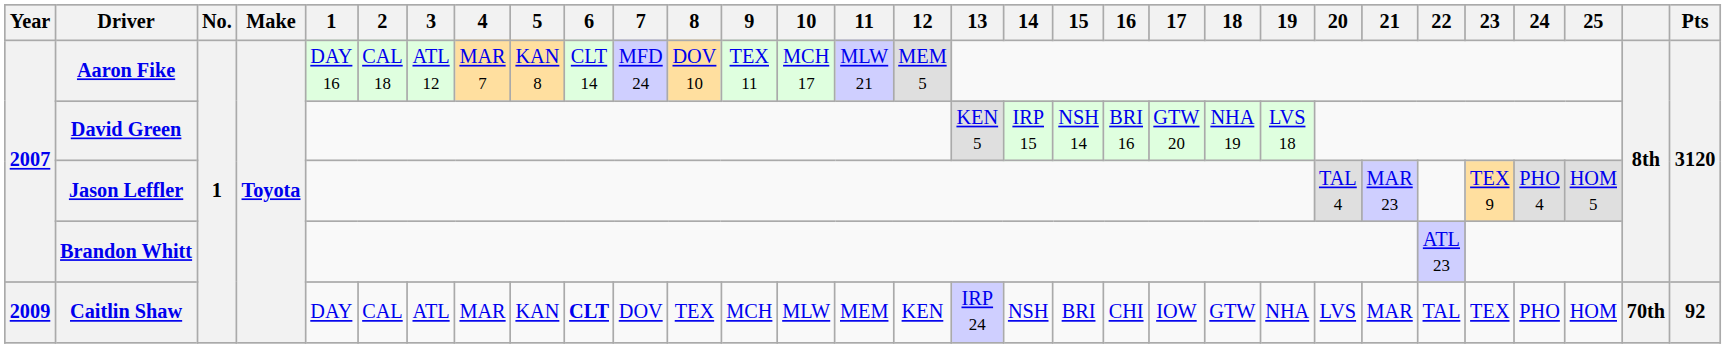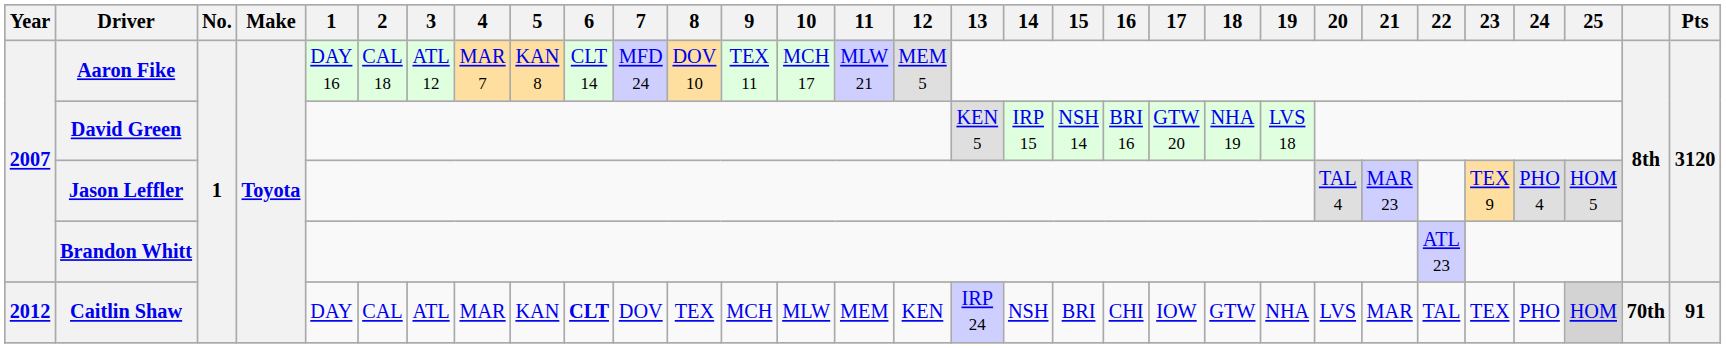Caitlin Shaw | Year: 2009 -> 2012
Caitlin Shaw | 25: no background -> lightgrey background
Caitlin Shaw | Pts: 92 -> 91
